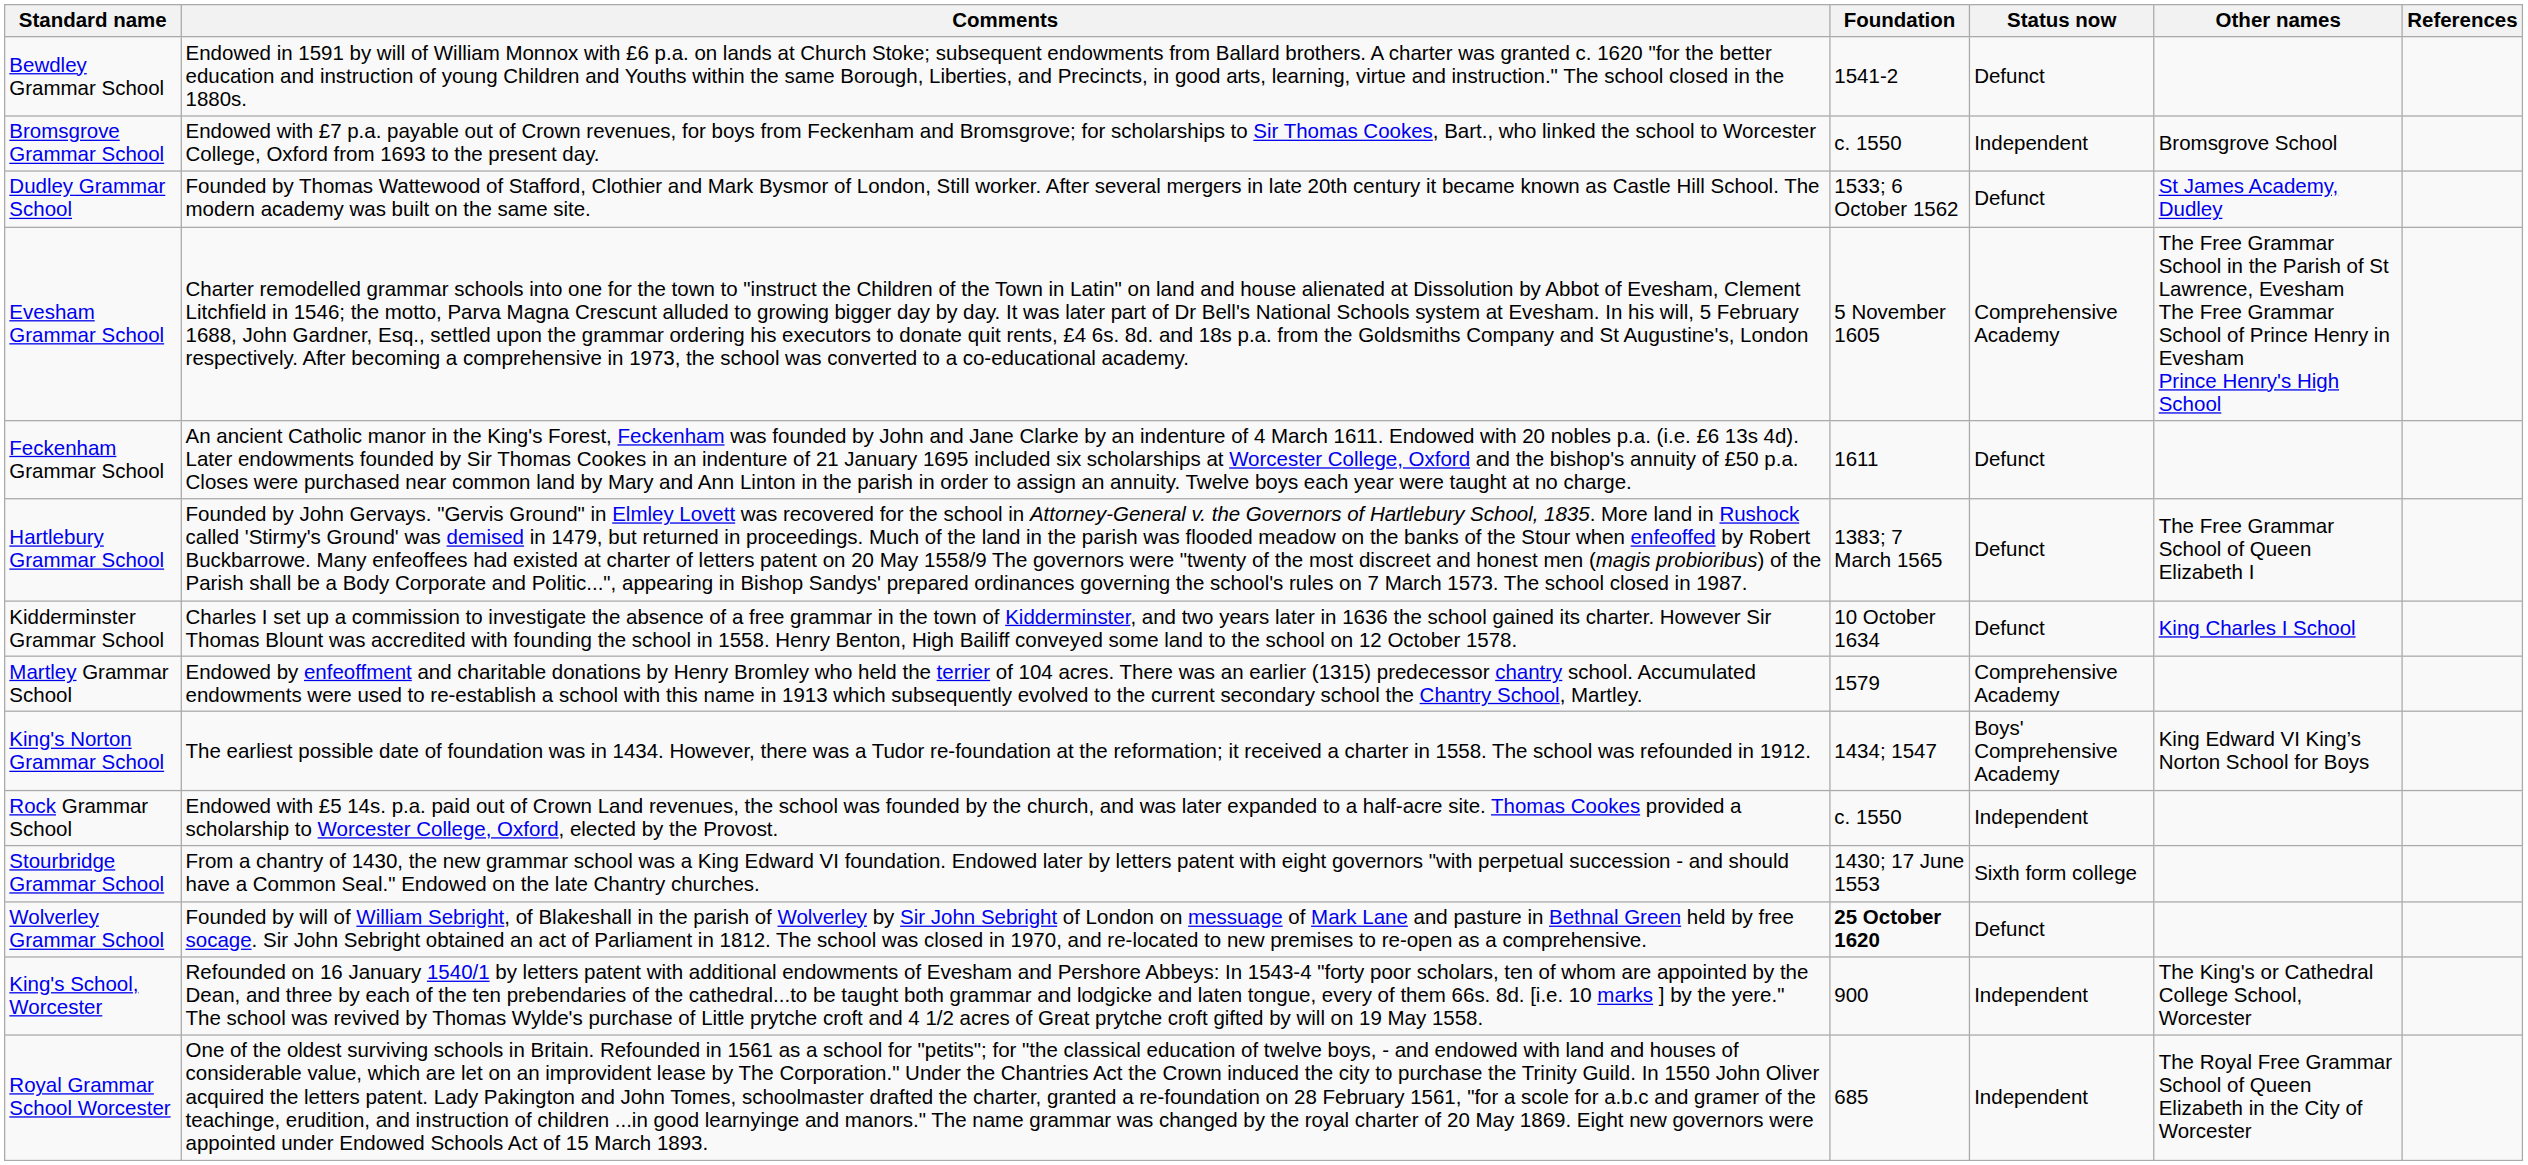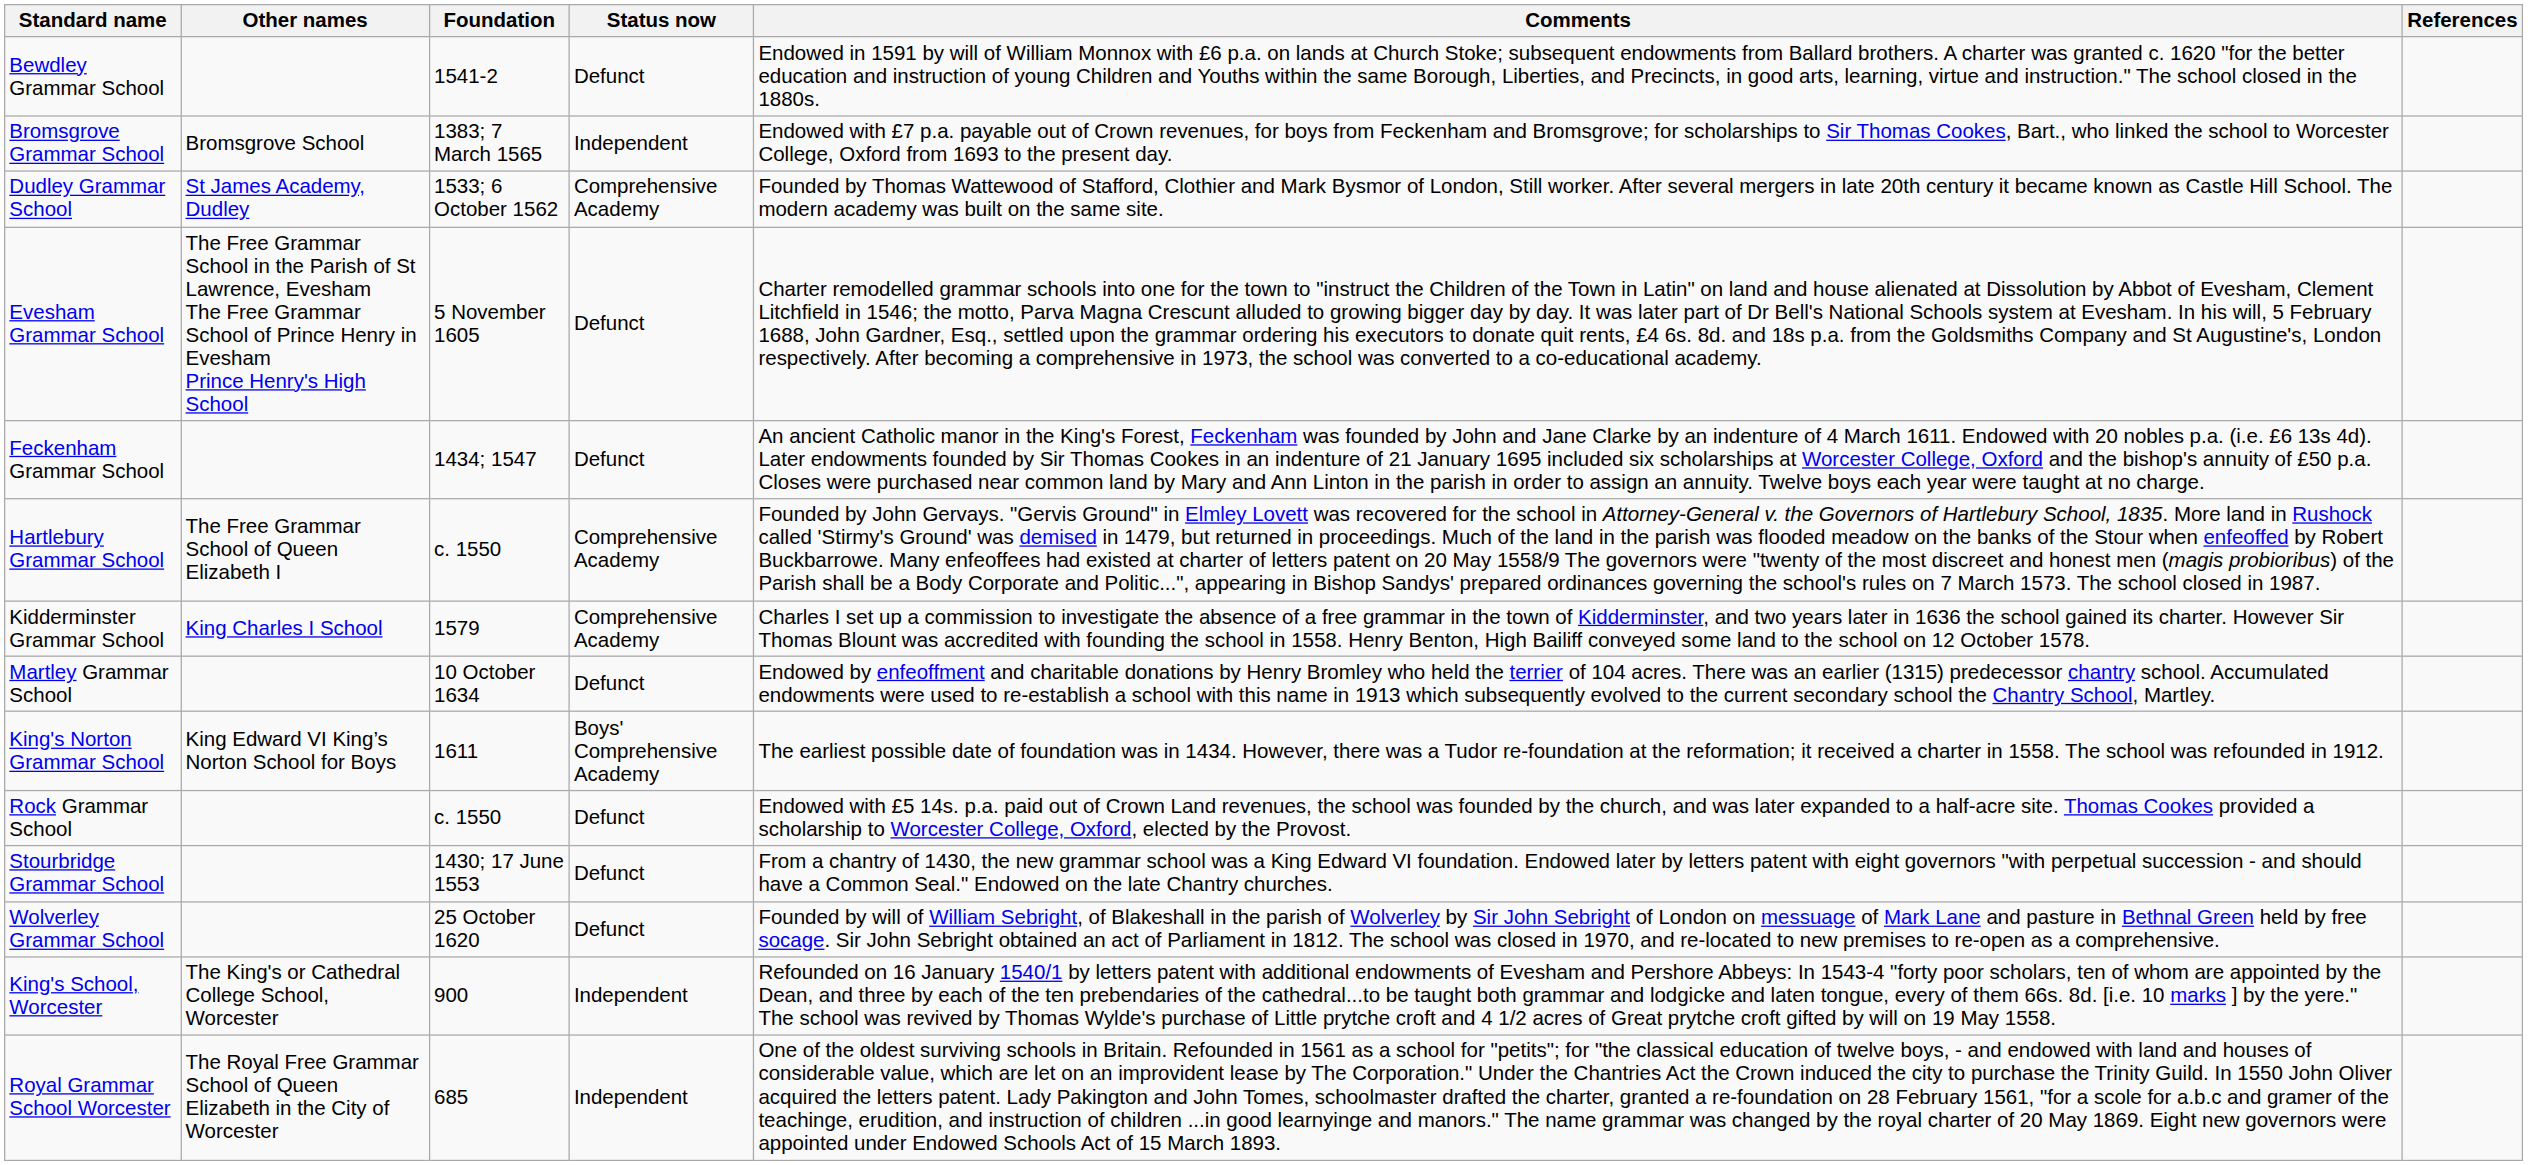columns swapped: Other names <-> Comments
Bromsgrove Grammar School | Foundation: c. 1550 -> 1383; 7 March 1565
Dudley Grammar School | Status now: Defunct -> Comprehensive Academy
Evesham Grammar School | Status now: Comprehensive Academy -> Defunct
Feckenham Grammar School | Foundation: 1611 -> 1434; 1547
Hartlebury Grammar School | Foundation: 1383; 7 March 1565 -> c. 1550
Hartlebury Grammar School | Status now: Defunct -> Comprehensive Academy
Kidderminster Grammar School | Foundation: 10 October 1634 -> 1579
Kidderminster Grammar School | Status now: Defunct -> Comprehensive Academy
Martley Grammar School | Foundation: 1579 -> 10 October 1634
Martley Grammar School | Status now: Comprehensive Academy -> Defunct
King's Norton Grammar School | Foundation: 1434; 1547 -> 1611
Rock Grammar School | Status now: Independent -> Defunct
Stourbridge Grammar School | Status now: Sixth form college -> Defunct
Wolverley Grammar School | Foundation: bold -> normal
